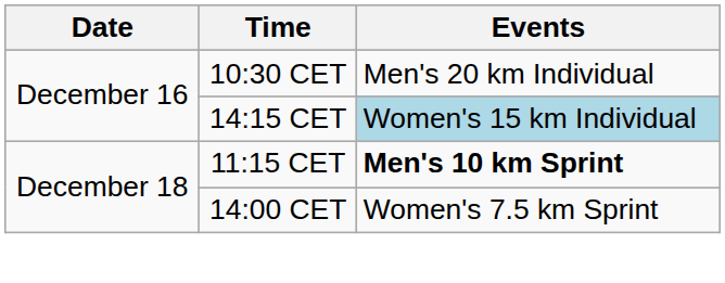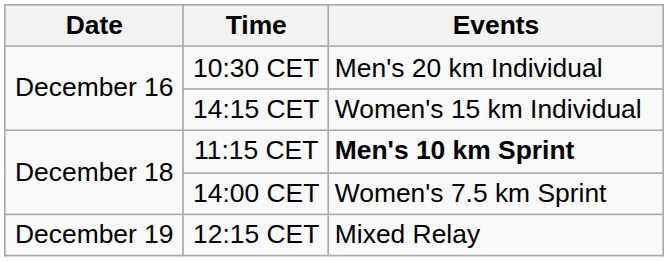14:15 CET | Events: lightblue background -> no background
+ row: December 19 | 12:15 CET | Mixed Relay
